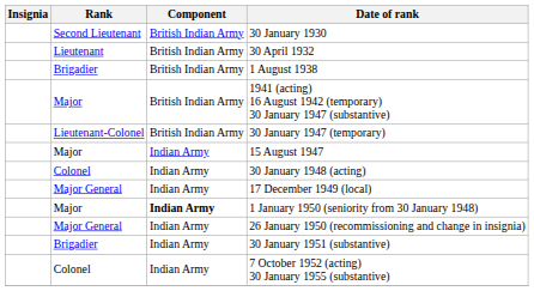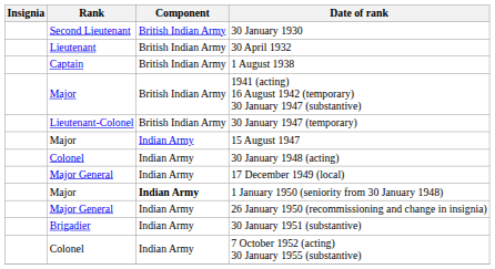1 August 1938 | Rank: Brigadier -> Captain
